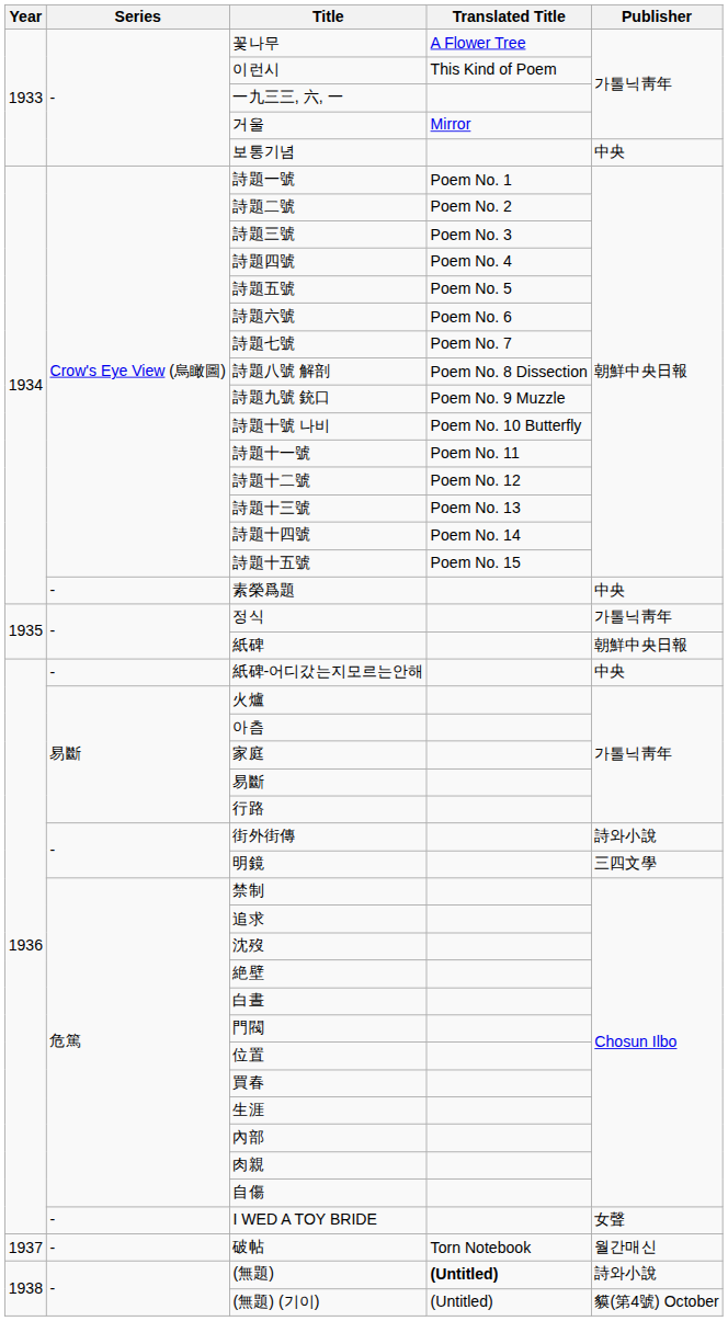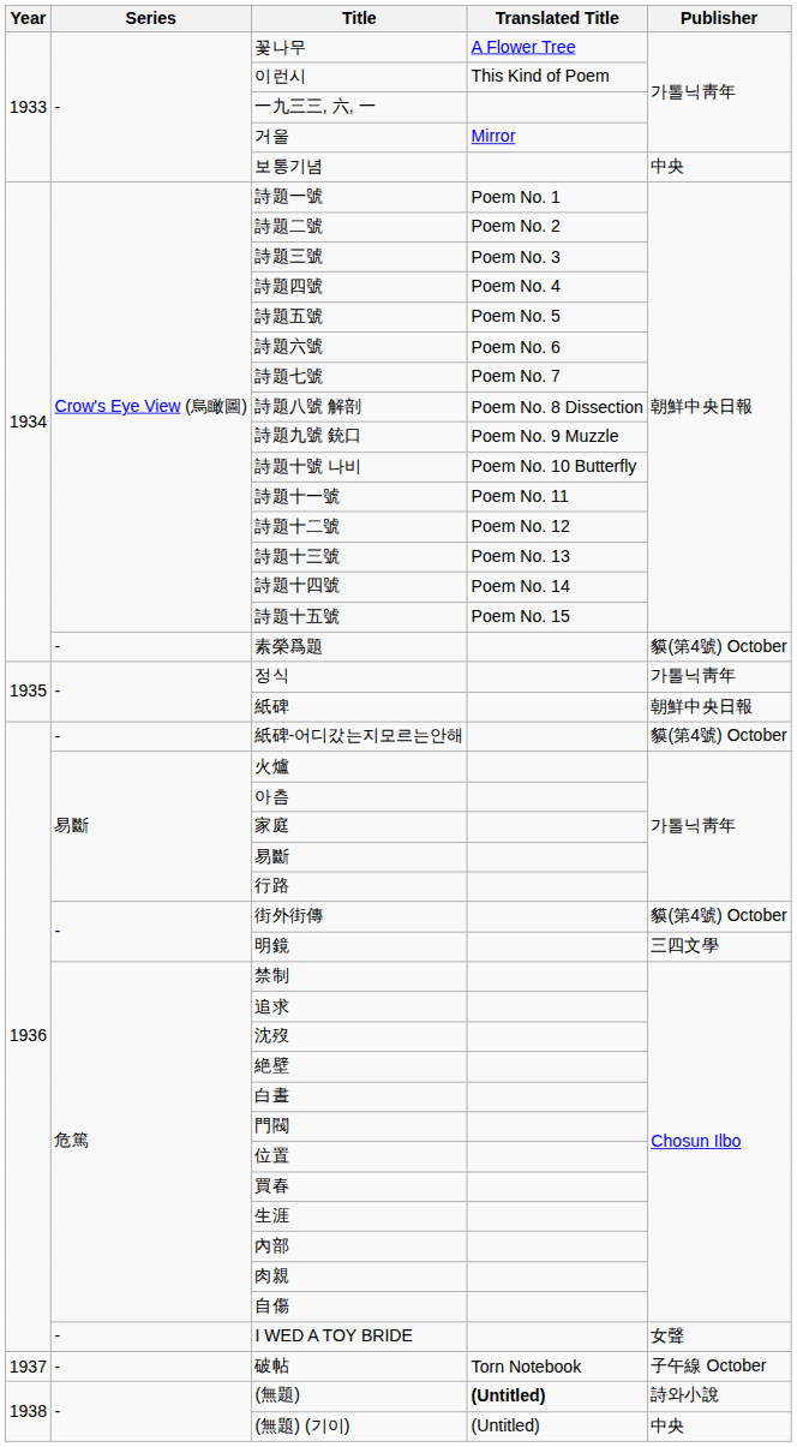素榮爲題 | Publisher: 中央 -> 貘(第4號) October
紙碑-어디갔는지모르는안해 | Publisher: 中央 -> 貘(第4號) October
街外街傳 | Publisher: 詩와小說 -> 貘(第4號) October
破帖 | Publisher: 월간매신 -> 子午線 October
(無題) (기이) | Publisher: 貘(第4號) October -> 中央
